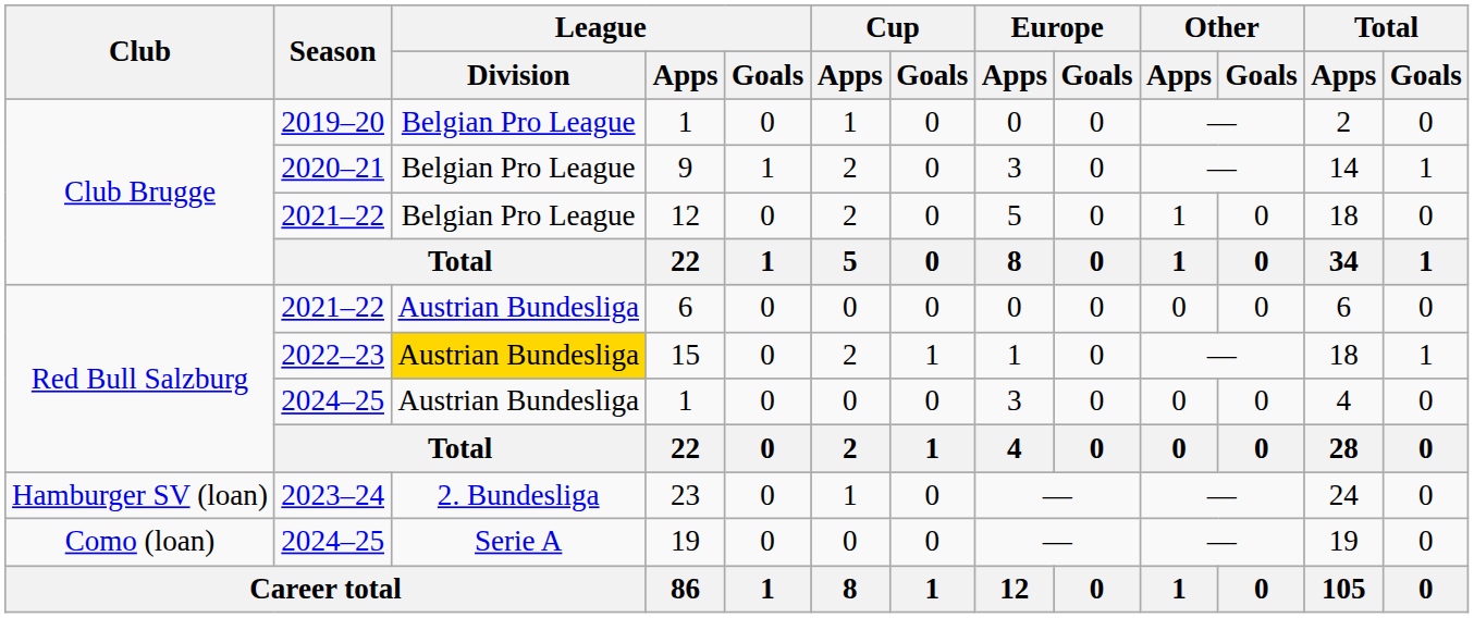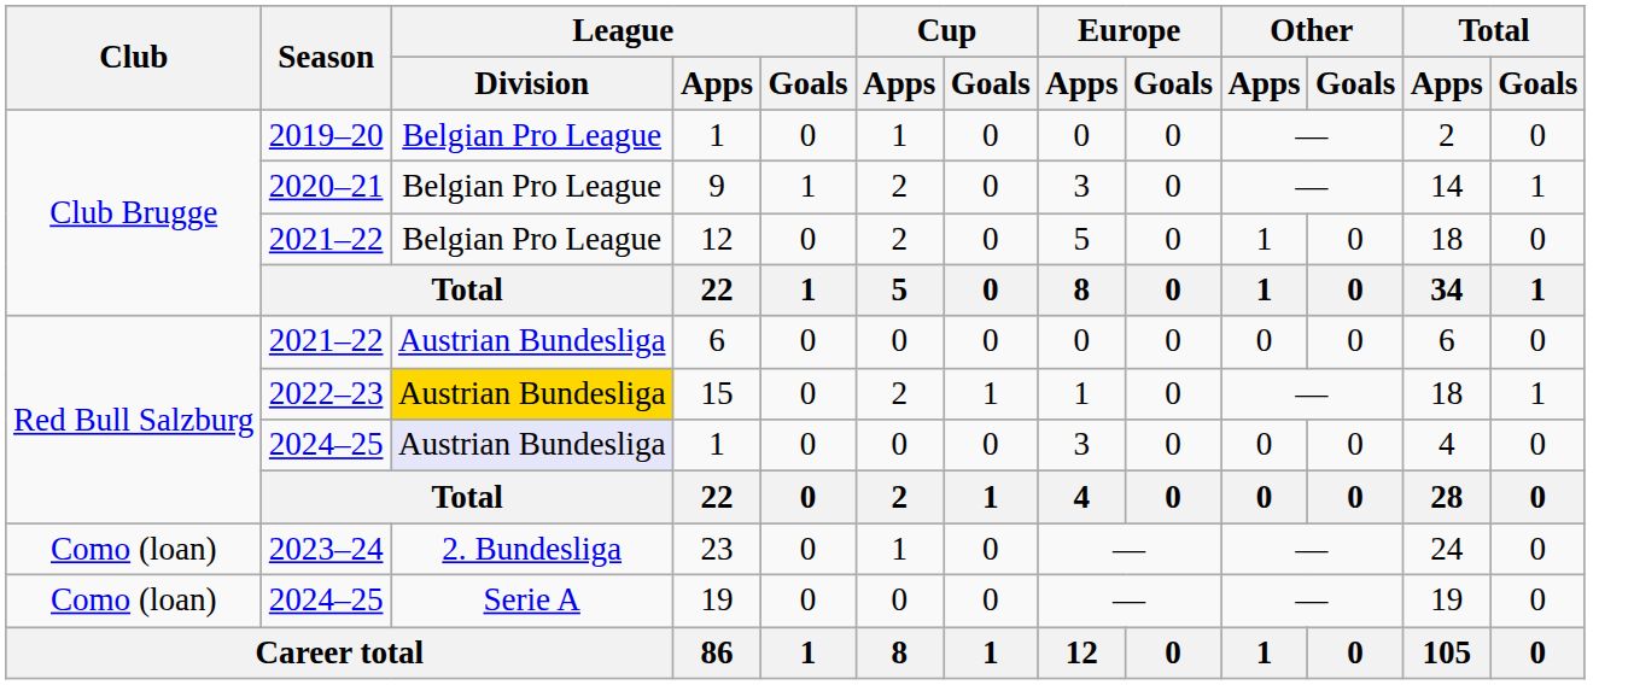2024–25 / 1 | League / Division: no background -> lavender background
23 | Club: Hamburger SV (loan) -> Como (loan)
